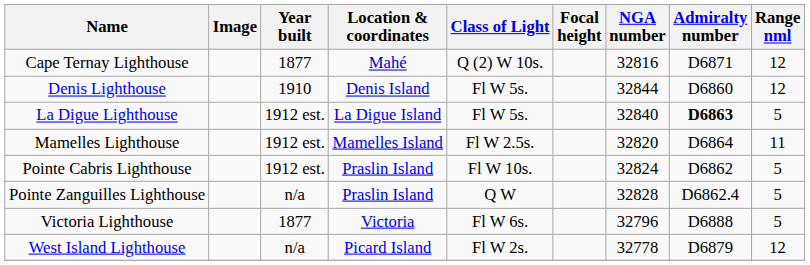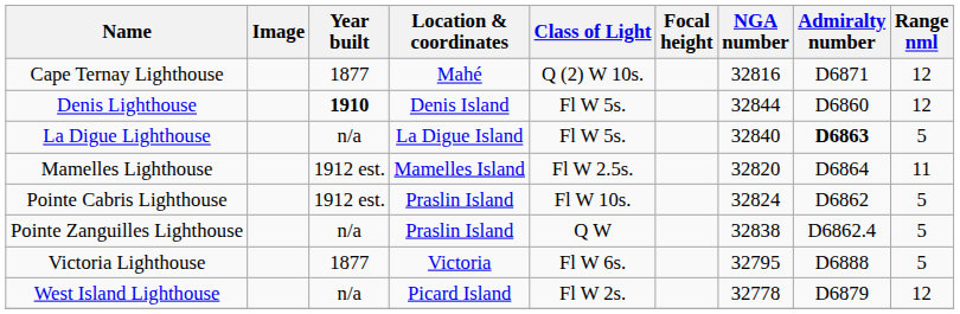Denis Lighthouse | Year built: normal -> bold
La Digue Lighthouse | Year built: 1912 est. -> n/a
Pointe Zanguilles Lighthouse | NGA number: 32828 -> 32838
Victoria Lighthouse | NGA number: 32796 -> 32795
